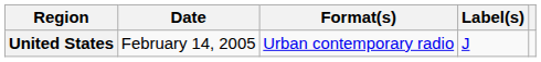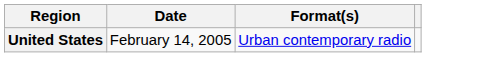- column: Label(s) | J
